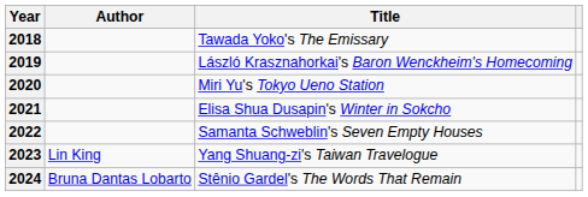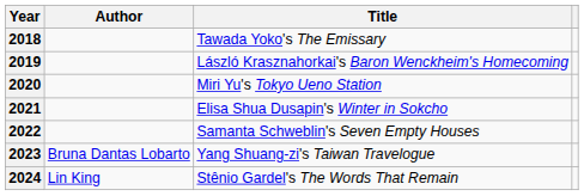2023 | Author: Lin King -> Bruna Dantas Lobarto
2024 | Author: Bruna Dantas Lobarto -> Lin King
